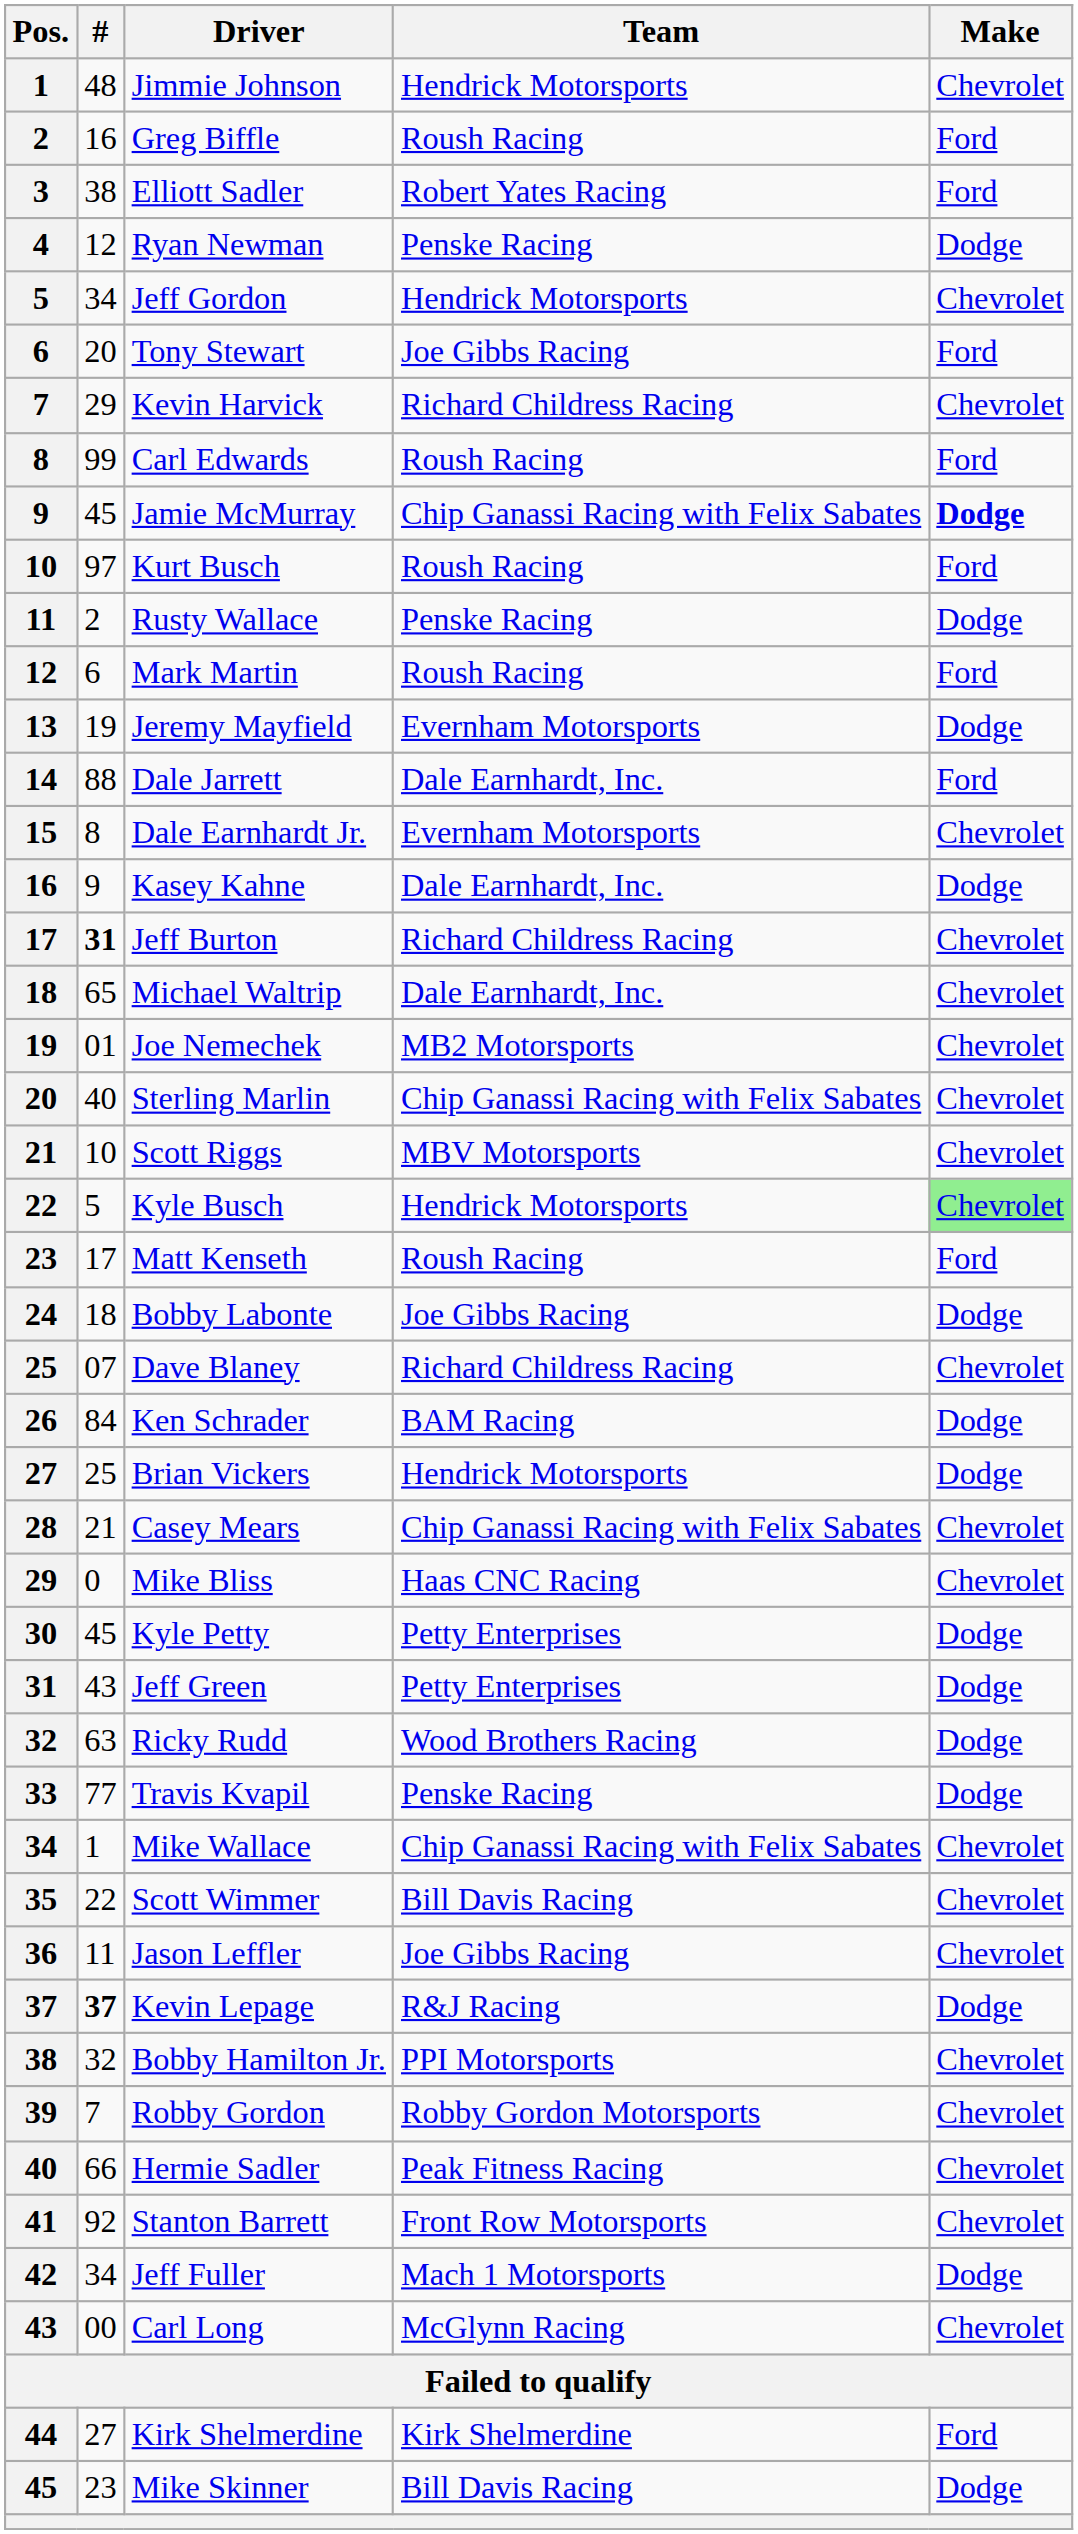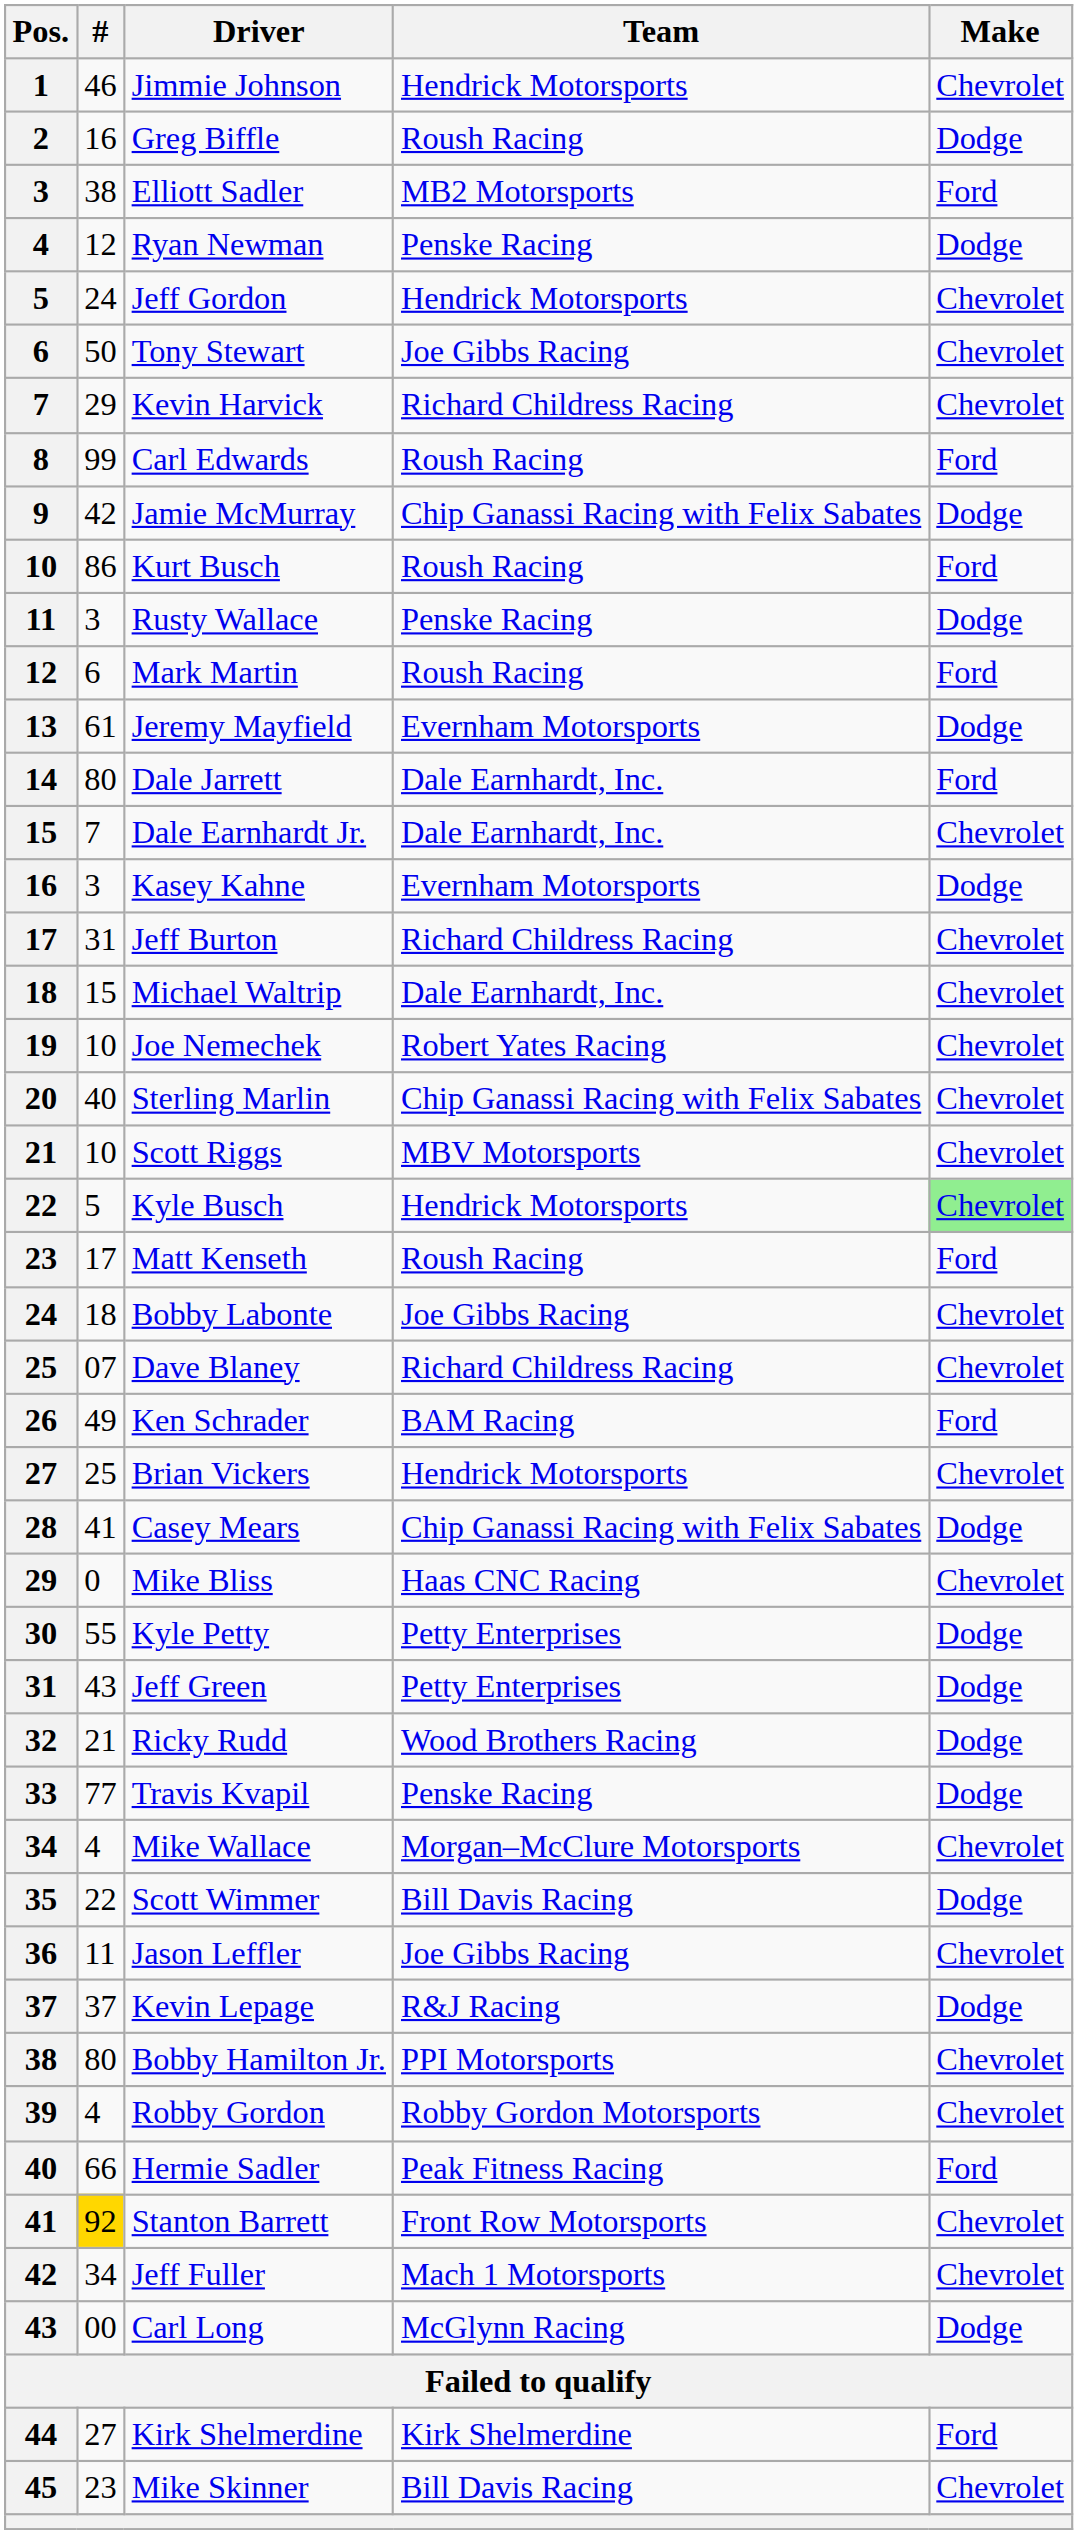Jimmie Johnson | #: 48 -> 46
Greg Biffle | Make: Ford -> Dodge
Elliott Sadler | Team: Robert Yates Racing -> MB2 Motorsports
Jeff Gordon | #: 34 -> 24
Tony Stewart | #: 20 -> 50
Tony Stewart | Make: Ford -> Chevrolet
Jamie McMurray | #: 45 -> 42
Jamie McMurray | Make: bold -> normal
Kurt Busch | #: 97 -> 86
Rusty Wallace | #: 2 -> 3
Jeremy Mayfield | #: 19 -> 61
Dale Jarrett | #: 88 -> 80
Dale Earnhardt Jr. | #: 8 -> 7
Dale Earnhardt Jr. | Team: Evernham Motorsports -> Dale Earnhardt, Inc.
Kasey Kahne | #: 9 -> 3
Kasey Kahne | Team: Dale Earnhardt, Inc. -> Evernham Motorsports
Jeff Burton | #: bold -> normal
Michael Waltrip | #: 65 -> 15
Joe Nemechek | #: 01 -> 10
Joe Nemechek | Team: MB2 Motorsports -> Robert Yates Racing
Bobby Labonte | Make: Dodge -> Chevrolet
Ken Schrader | #: 84 -> 49
Ken Schrader | Make: Dodge -> Ford
Brian Vickers | Make: Dodge -> Chevrolet
Casey Mears | #: 21 -> 41
Casey Mears | Make: Chevrolet -> Dodge
Kyle Petty | #: 45 -> 55
Ricky Rudd | #: 63 -> 21
Mike Wallace | #: 1 -> 4
Mike Wallace | Team: Chip Ganassi Racing with Felix Sabates -> Morgan–McClure Motorsports
Scott Wimmer | Make: Chevrolet -> Dodge
Kevin Lepage | #: bold -> normal
Bobby Hamilton Jr. | #: 32 -> 80
Robby Gordon | #: 7 -> 4
Hermie Sadler | Make: Chevrolet -> Ford
Stanton Barrett | #: no background -> gold background
Jeff Fuller | Make: Dodge -> Chevrolet
Carl Long | Make: Chevrolet -> Dodge
Mike Skinner | Make: Dodge -> Chevrolet
